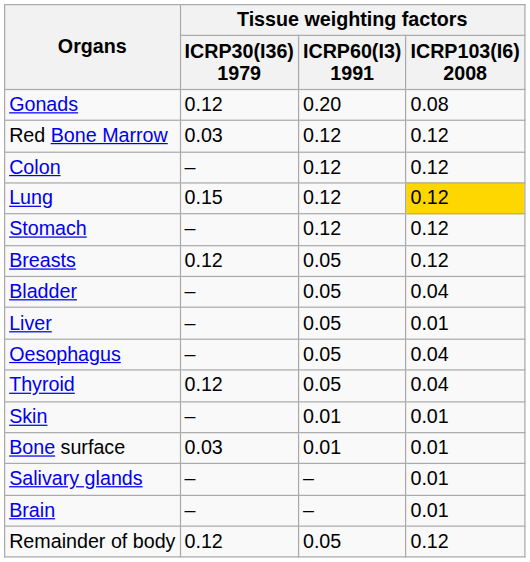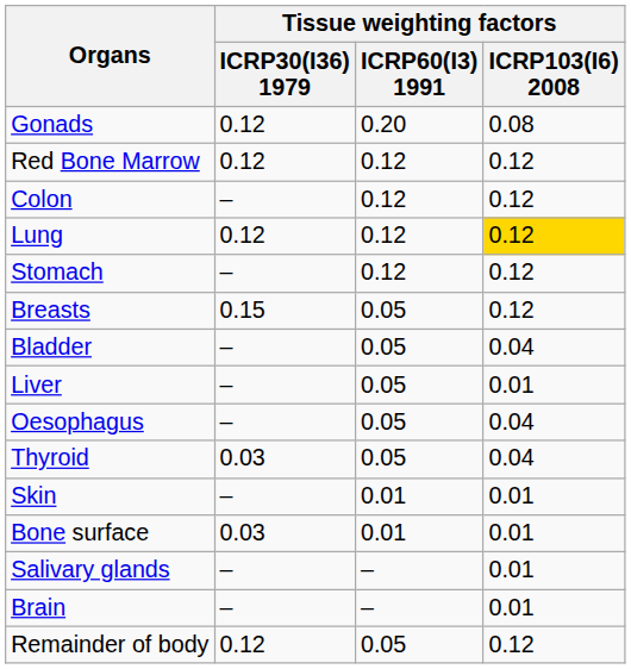Red Bone Marrow | Tissue weighting factors / ICRP30(I36) 1979: 0.03 -> 0.12
Lung | Tissue weighting factors / ICRP30(I36) 1979: 0.15 -> 0.12
Breasts | Tissue weighting factors / ICRP30(I36) 1979: 0.12 -> 0.15
Thyroid | Tissue weighting factors / ICRP30(I36) 1979: 0.12 -> 0.03
